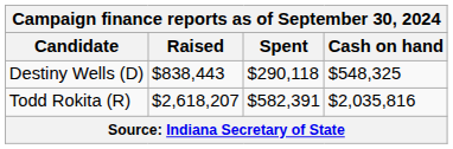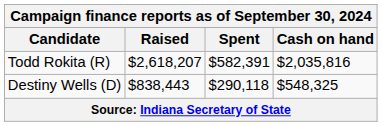rows swapped: Todd Rokita (R) <-> Destiny Wells (D)
